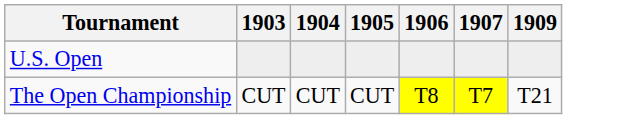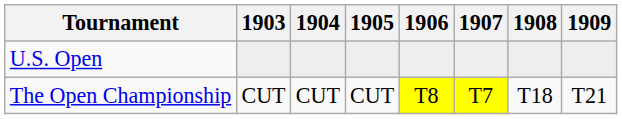+ column: 1908 | T18
